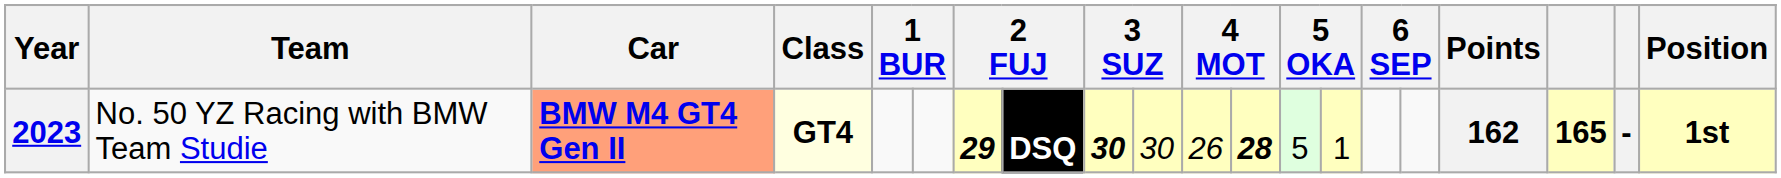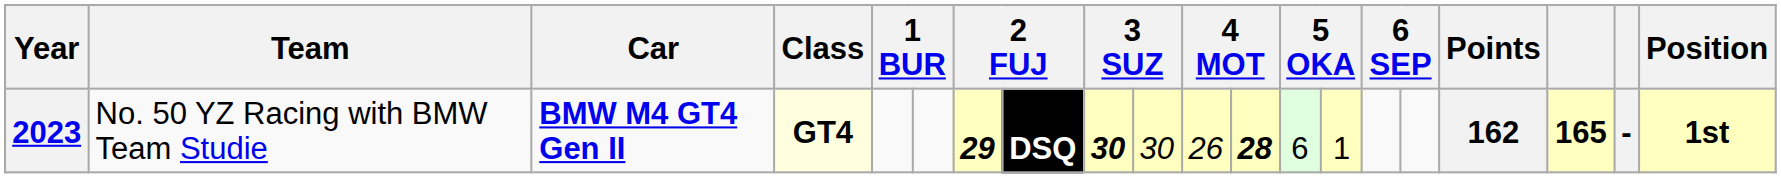2023 | Car: lightsalmon background -> no background
2023 | column 13: 5 -> 6
